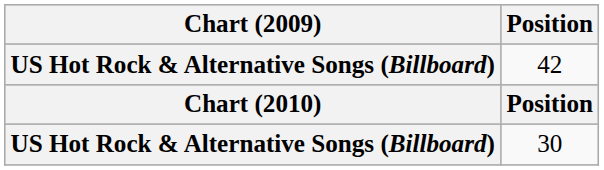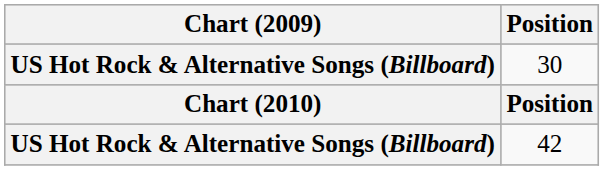rows swapped: 42 <-> 30
